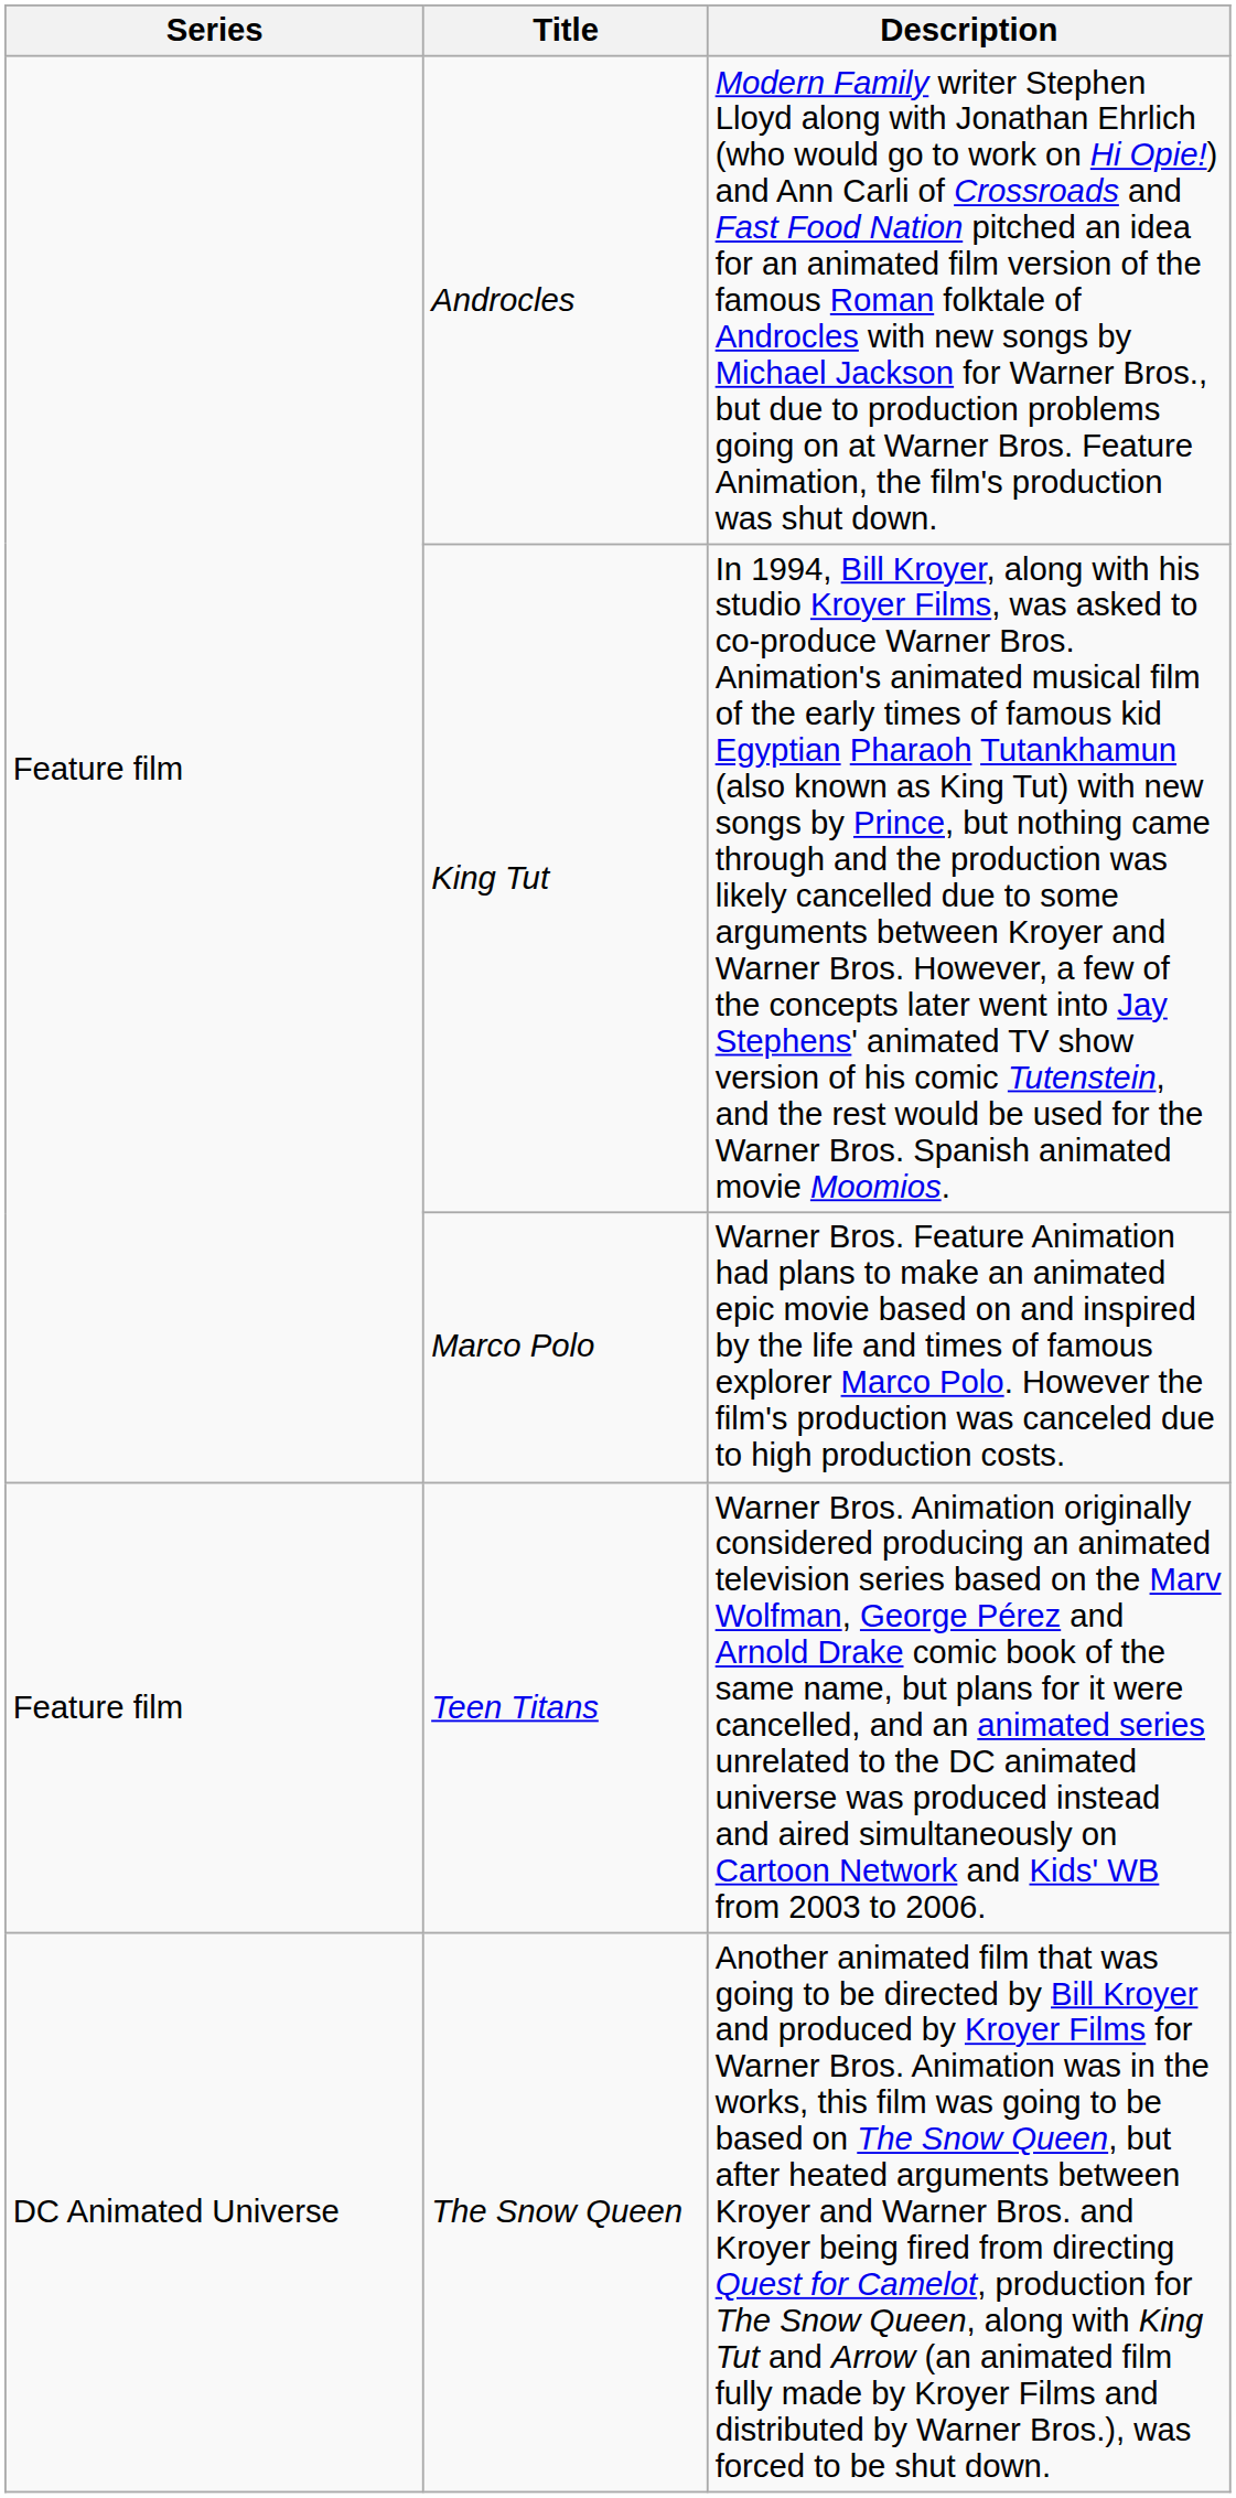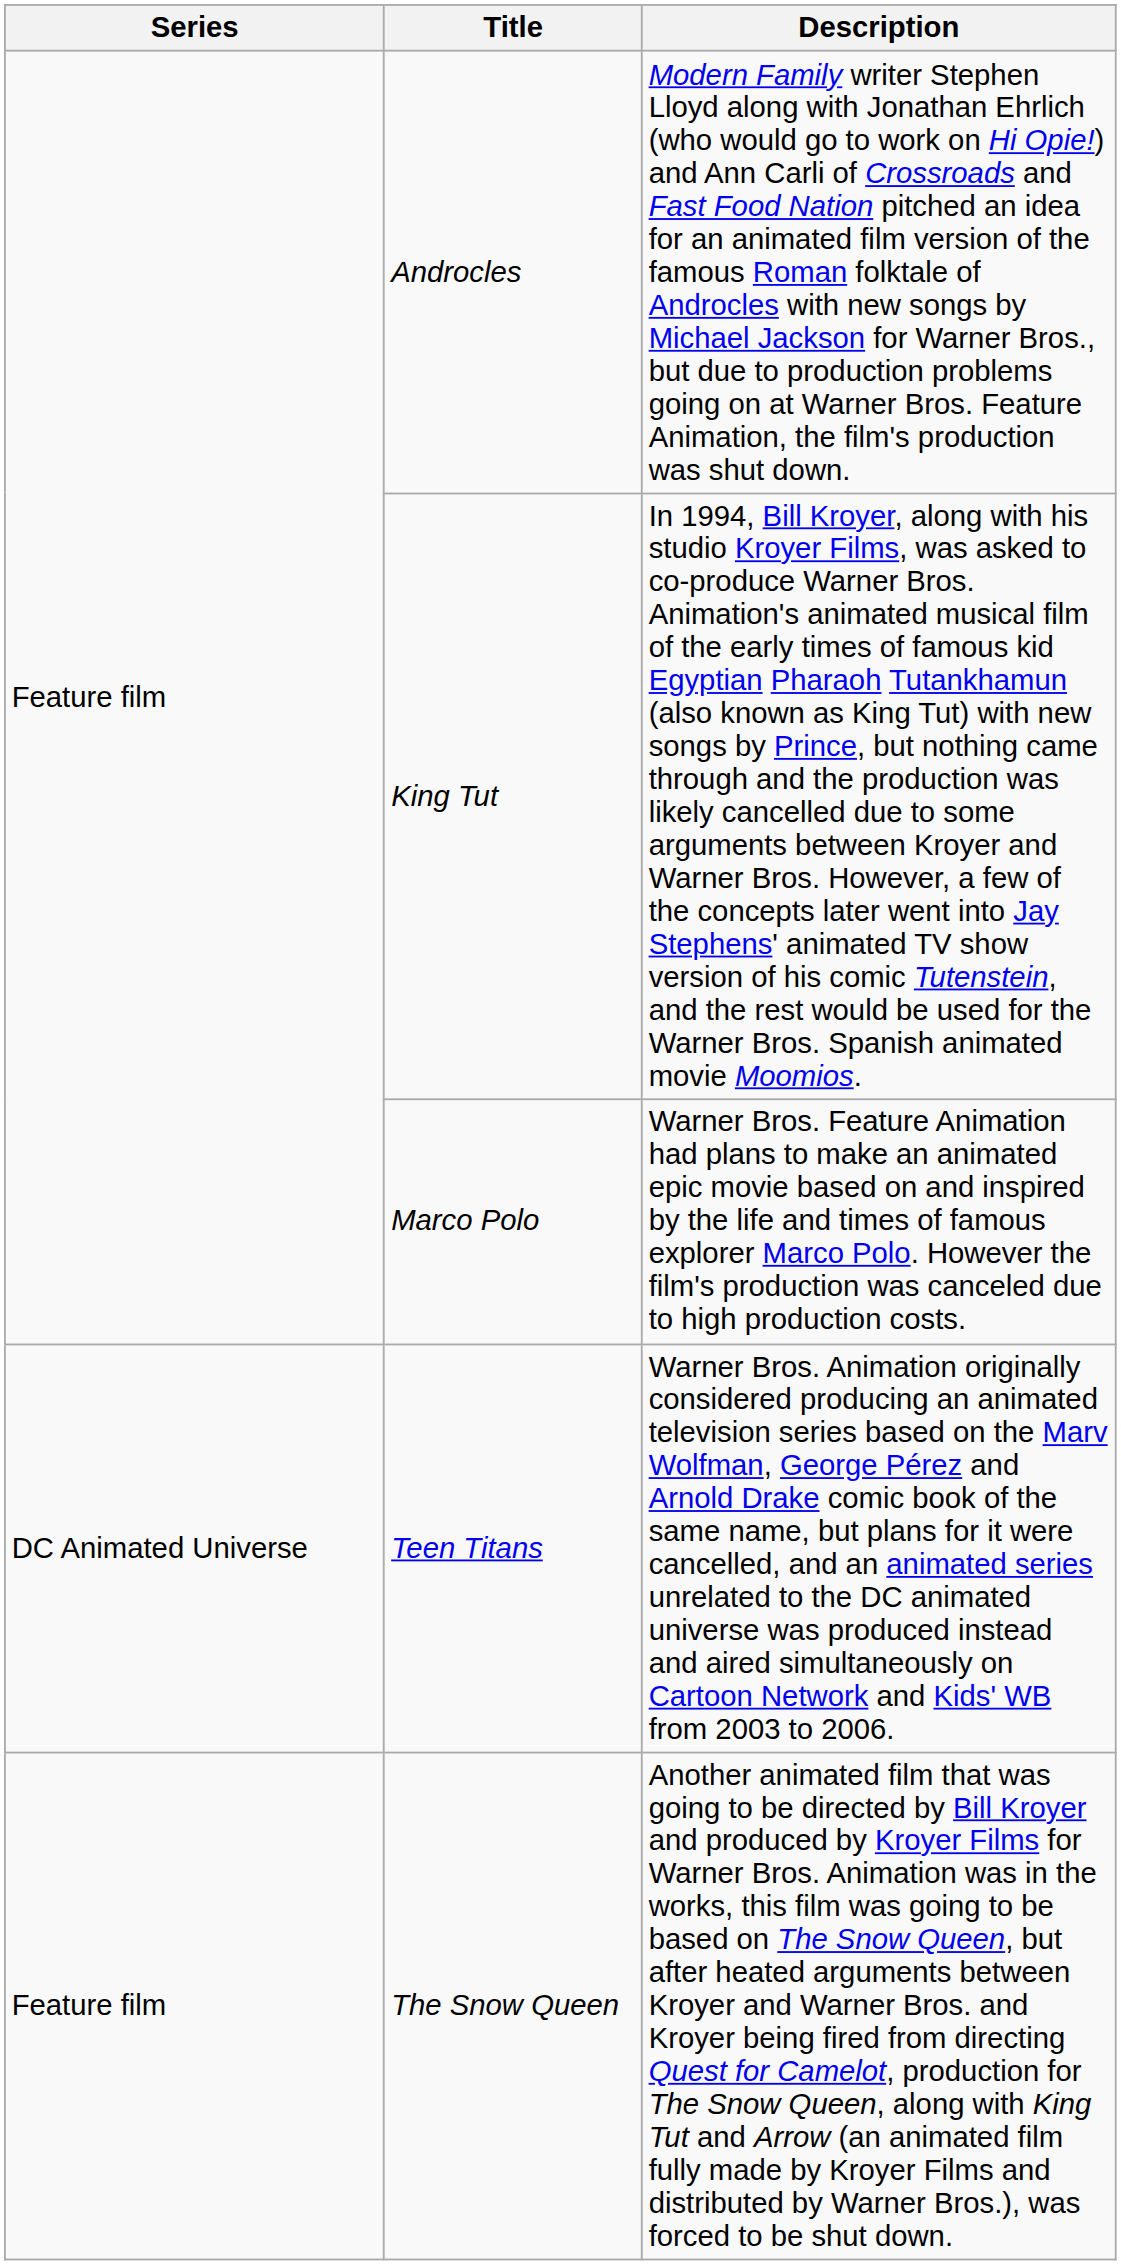Teen Titans | Series: Feature film -> DC Animated Universe
The Snow Queen | Series: DC Animated Universe -> Feature film
